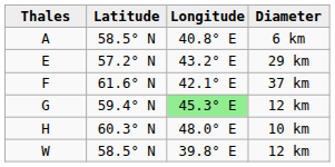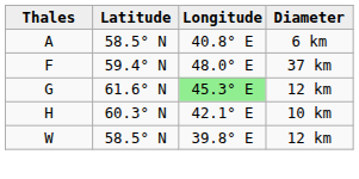- row: E | 57.2° N | 43.2° E | 29 km
F | Latitude: 61.6° N -> 59.4° N
F | Longitude: 42.1° E -> 48.0° E
G | Latitude: 59.4° N -> 61.6° N
H | Longitude: 48.0° E -> 42.1° E
